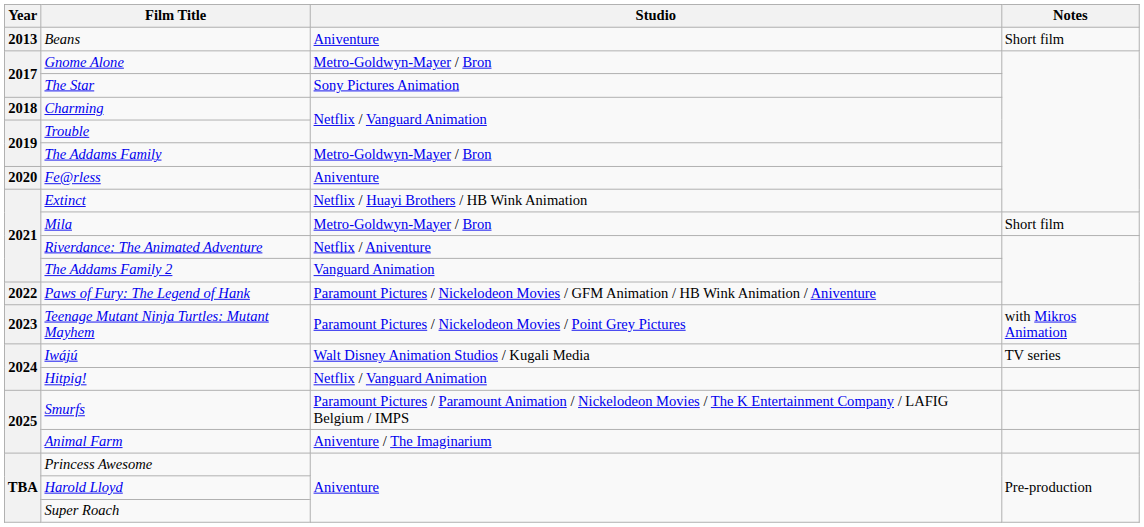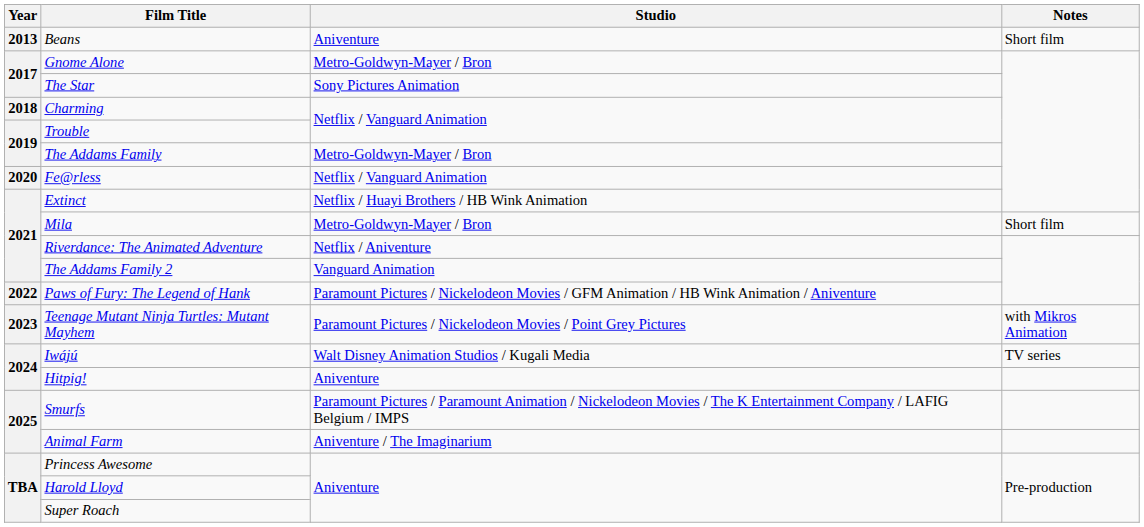Fe@rless | Studio: Aniventure -> Netflix / Vanguard Animation
Hitpig! | Studio: Netflix / Vanguard Animation -> Aniventure
